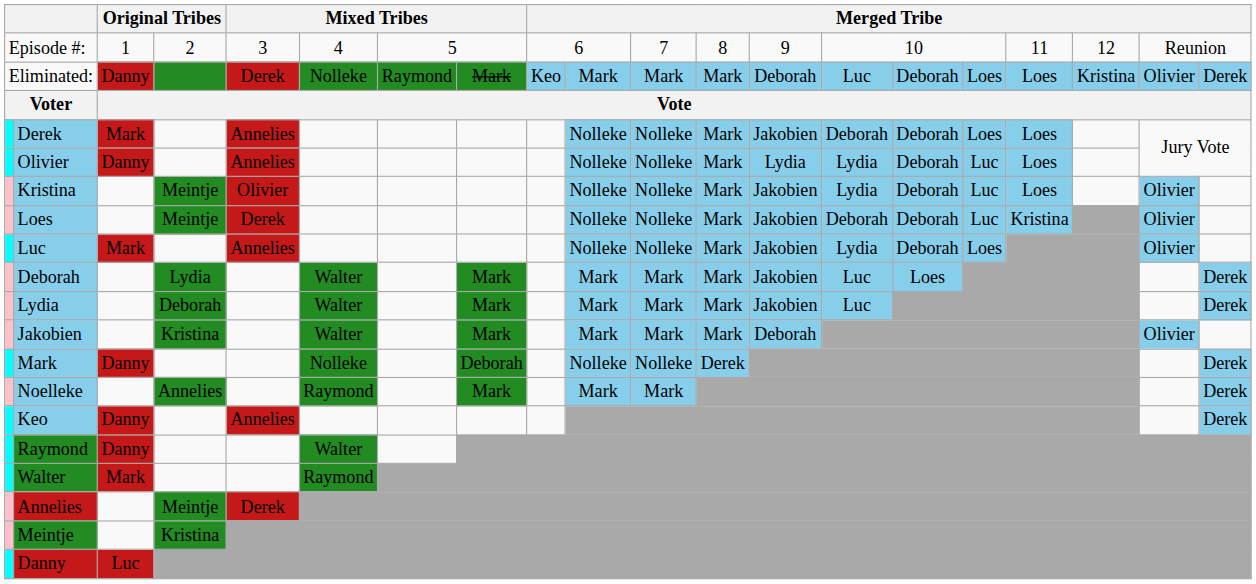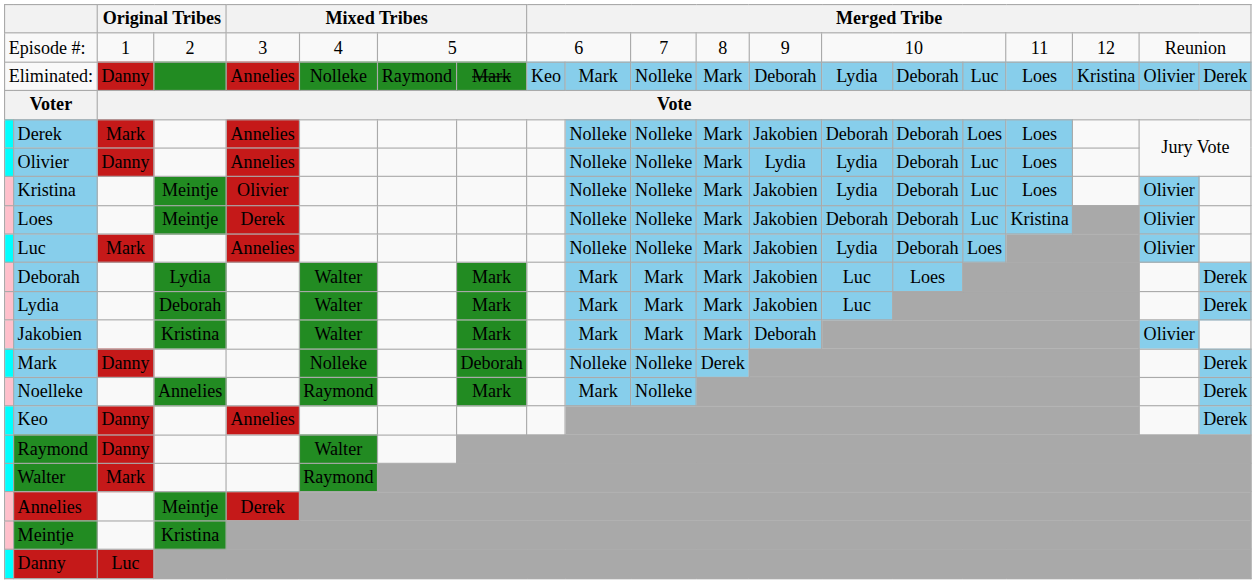Eliminated: | column 5: Derek -> Annelies
Eliminated: | column 11: Mark -> Nolleke
Eliminated: | column 14: Luc -> Lydia
Eliminated: | column 16: Loes -> Luc
Noelleke | column 11: Mark -> Nolleke
